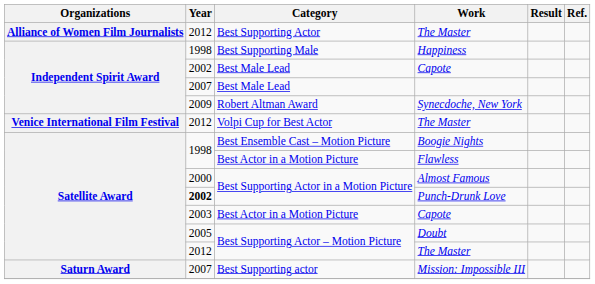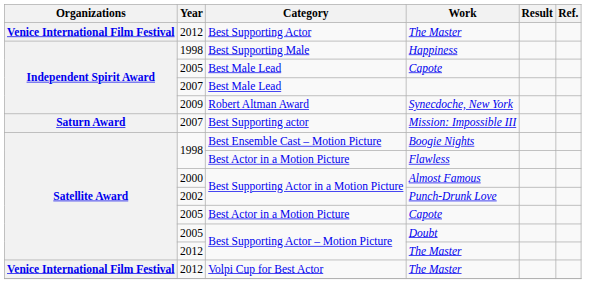Best Supporting Actor / The Master | Organizations: Alliance of Women Film Journalists -> Venice International Film Festival
Best Male Lead / Capote | Year: 2002 -> 2005
rows swapped: Mission: Impossible III <-> Volpi Cup for Best Actor / The Master
Punch-Drunk Love | Year: bold -> normal
Best Actor in a Motion Picture / Capote | Year: 2003 -> 2005
